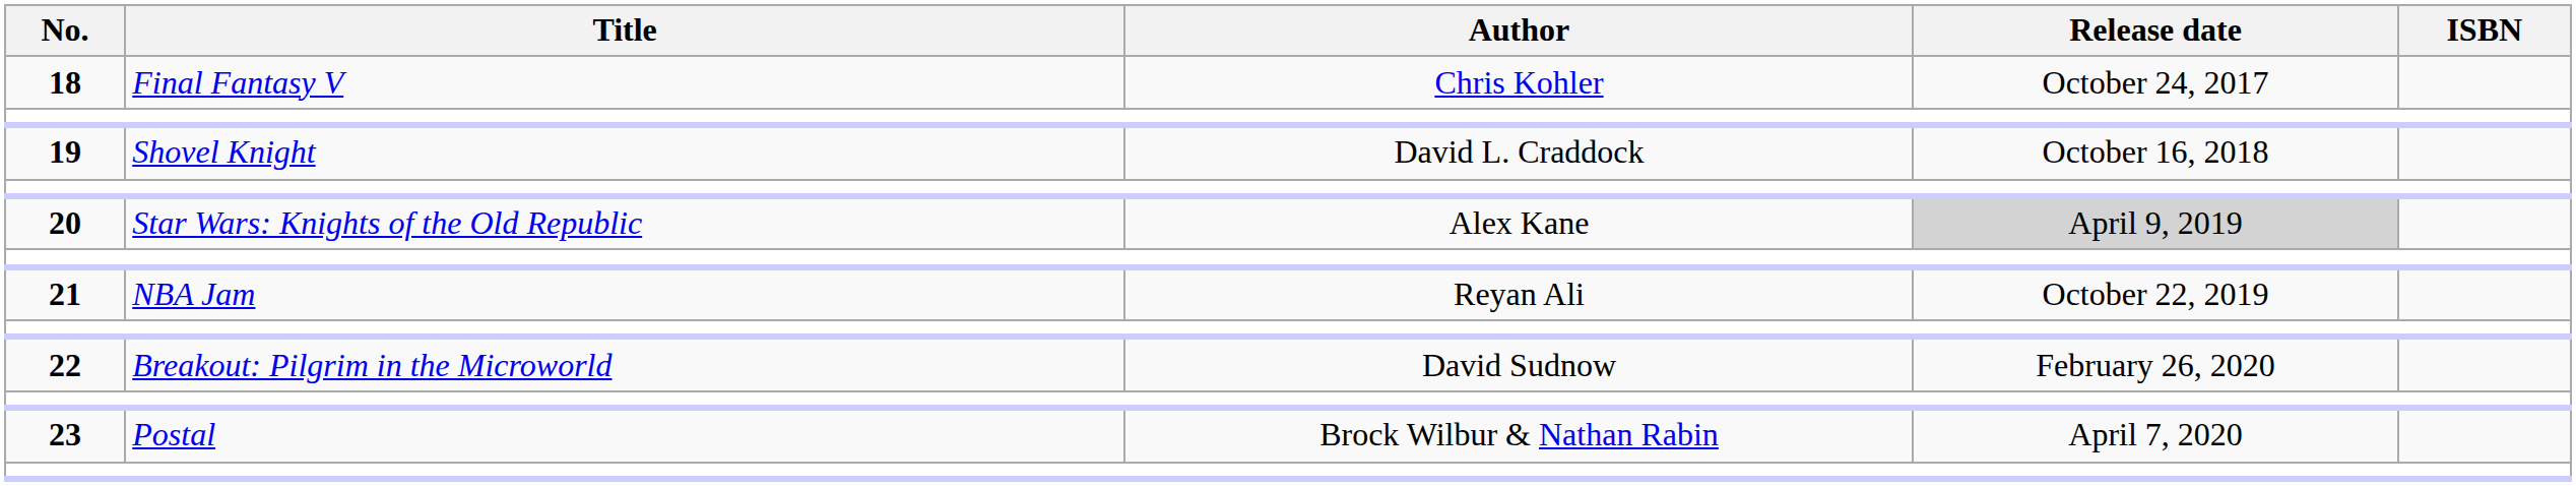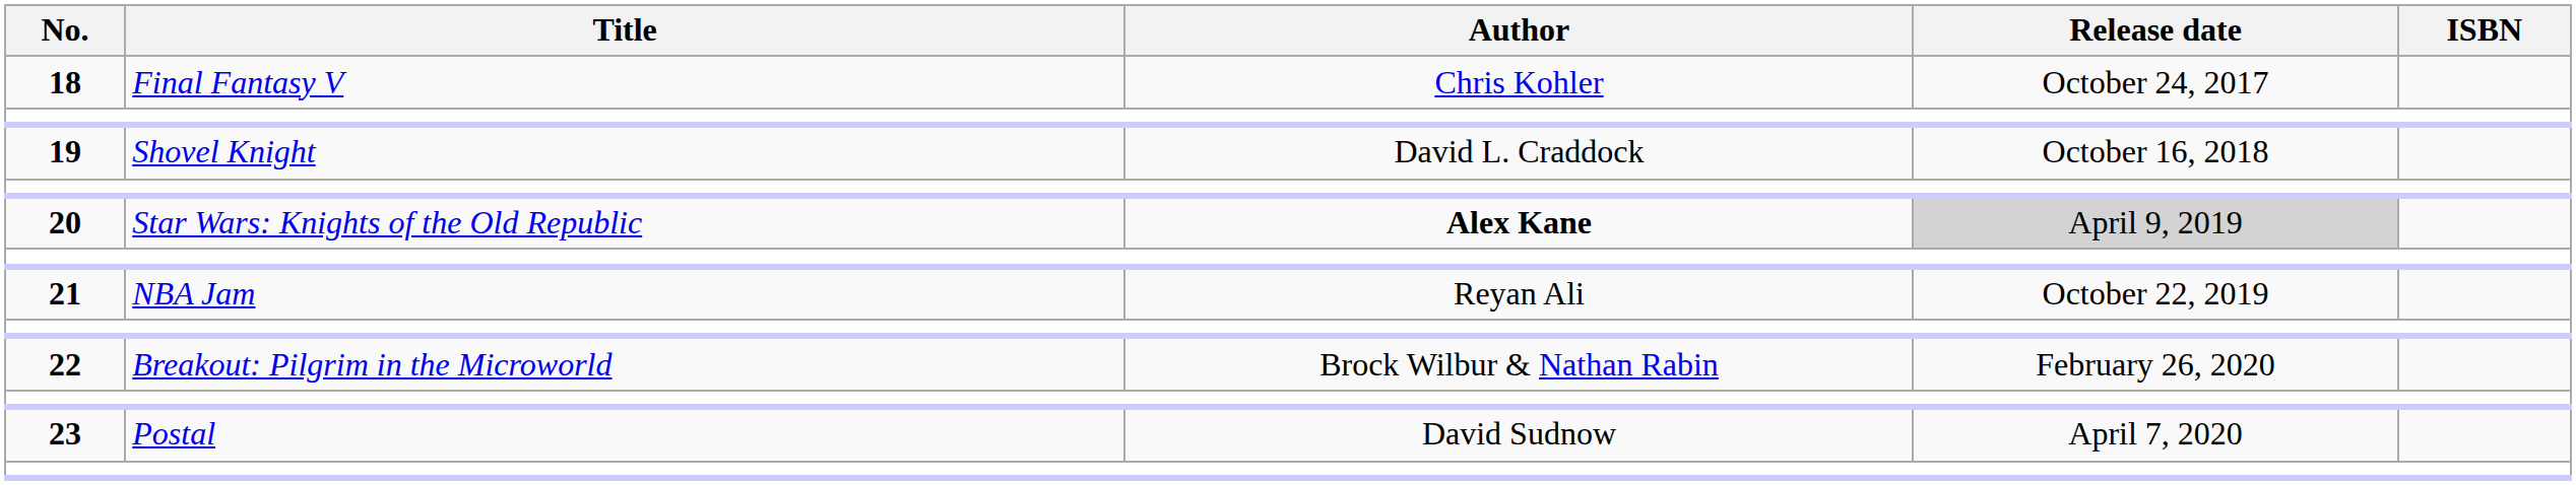20 | Author: normal -> bold
22 | Author: David Sudnow -> Brock Wilbur & Nathan Rabin
23 | Author: Brock Wilbur & Nathan Rabin -> David Sudnow
